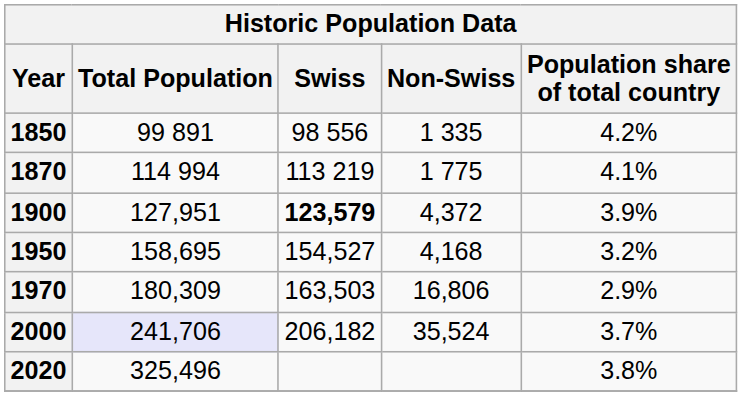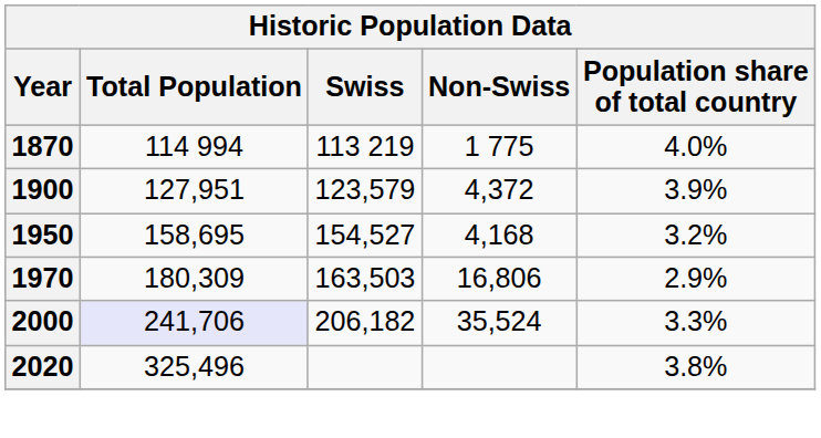- row: 1850 | 99 891 | 98 556 | 1 335 | 4.2%
1870 | Population share of total country: 4.1% -> 4.0%
1900 | Swiss: bold -> normal
2000 | Population share of total country: 3.7% -> 3.3%
